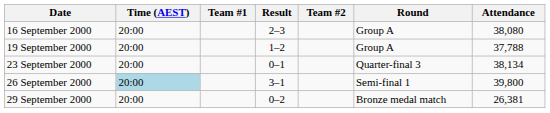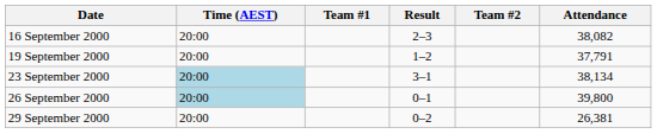- column: Round | Group A | Group A | Quarter-final 3 | Semi-final 1 | Bronze medal match
16 September 2000 | Attendance: 38,080 -> 38,082
19 September 2000 | Attendance: 37,788 -> 37,791
23 September 2000 | Time (AEST): no background -> lightblue background
23 September 2000 | Result: 0–1 -> 3–1
26 September 2000 | Result: 3–1 -> 0–1
